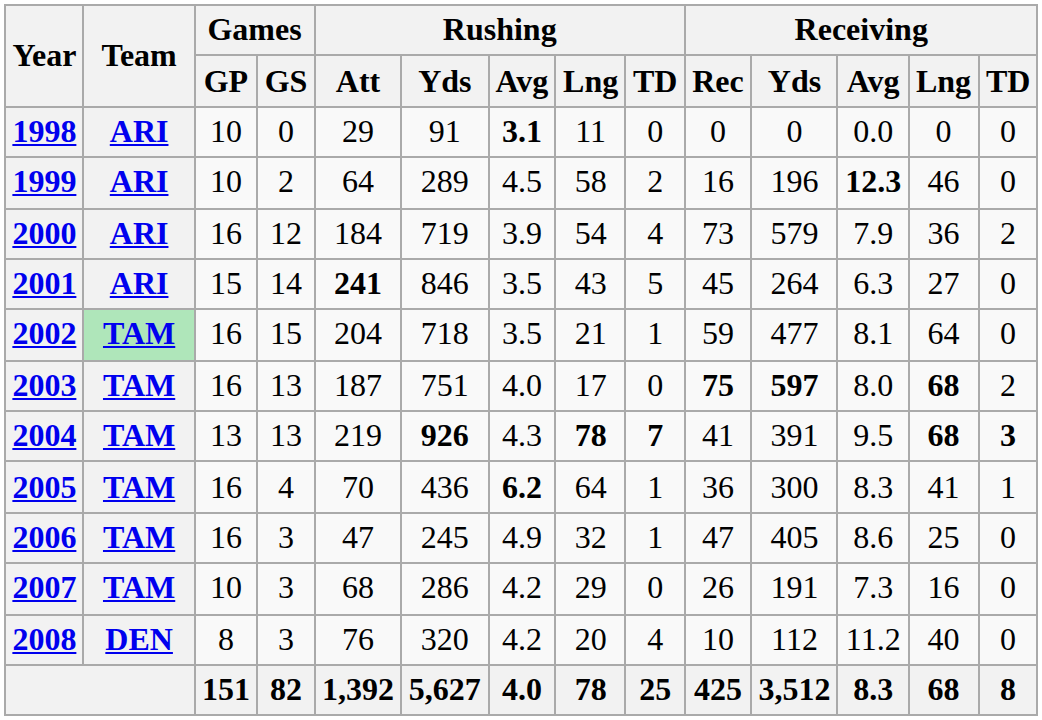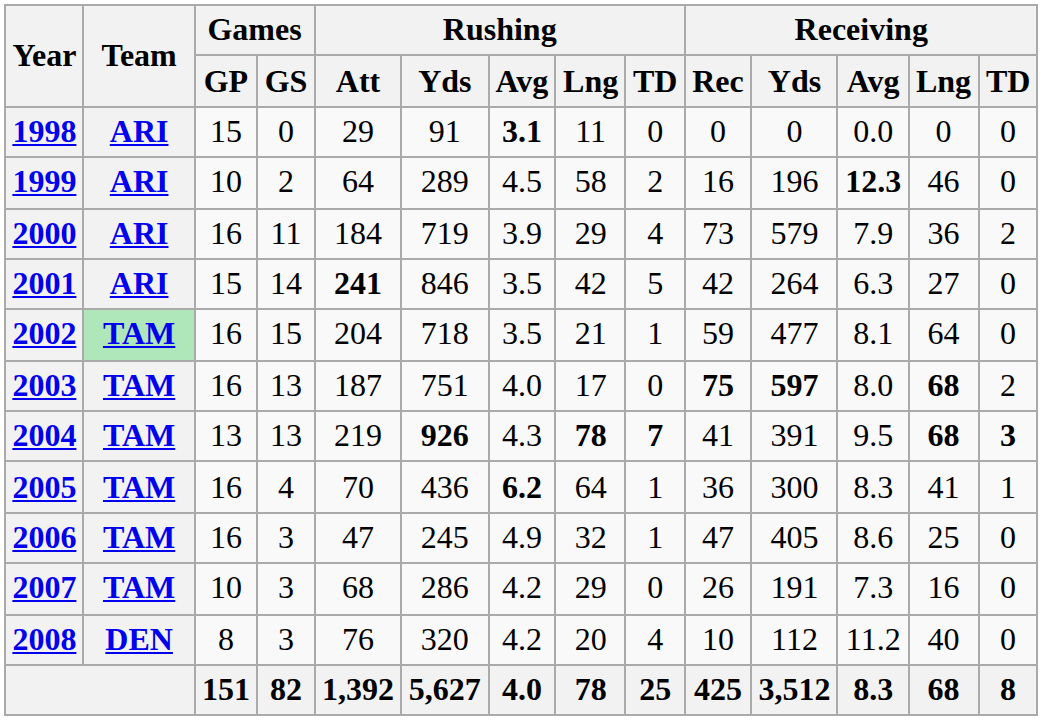1998 | Games / GP: 10 -> 15
2000 | Games / GS: 12 -> 11
2000 | Rushing / Lng: 54 -> 29
2001 | Rushing / Lng: 43 -> 42
2001 | Receiving / Rec: 45 -> 42
